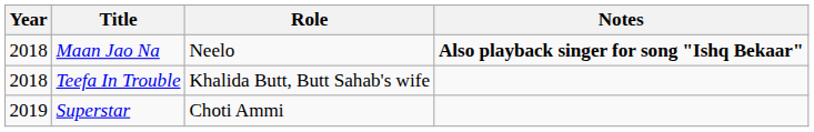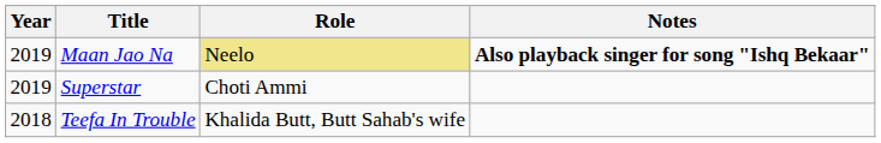Maan Jao Na | Year: 2018 -> 2019
Maan Jao Na | Role: no background -> khaki background
rows swapped: Teefa In Trouble <-> Superstar
